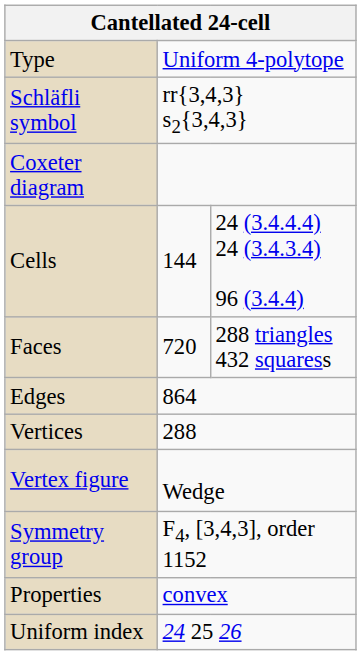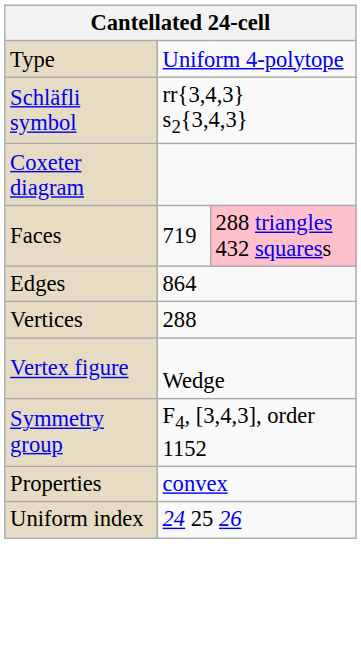- row: Cells | 144 | 24 (3.4.4.4) 24 (3.4.3.4) 96 (3.4.4)
Faces | column 2: 720 -> 719
Faces | column 3: no background -> pink background
